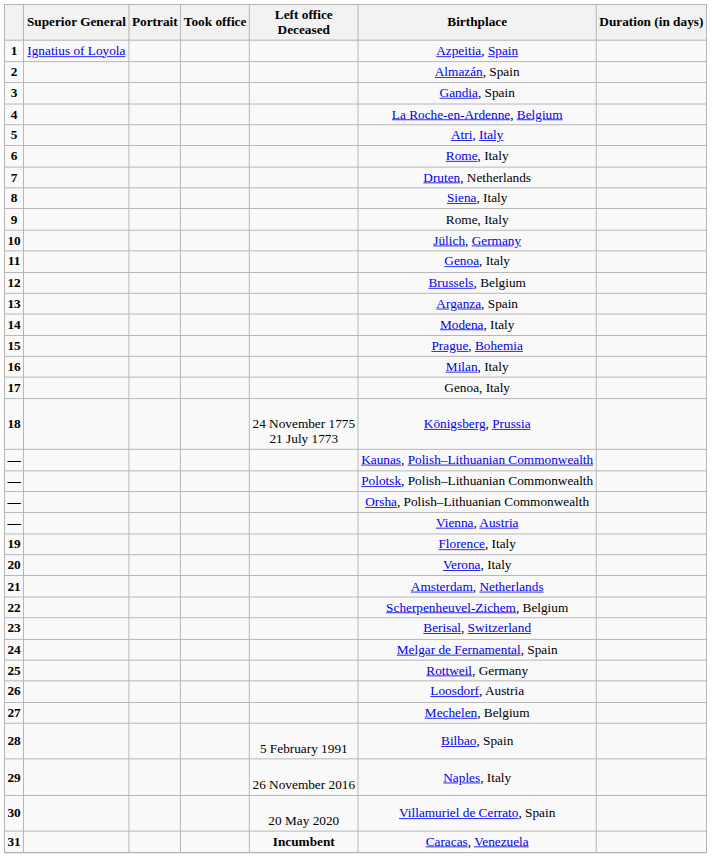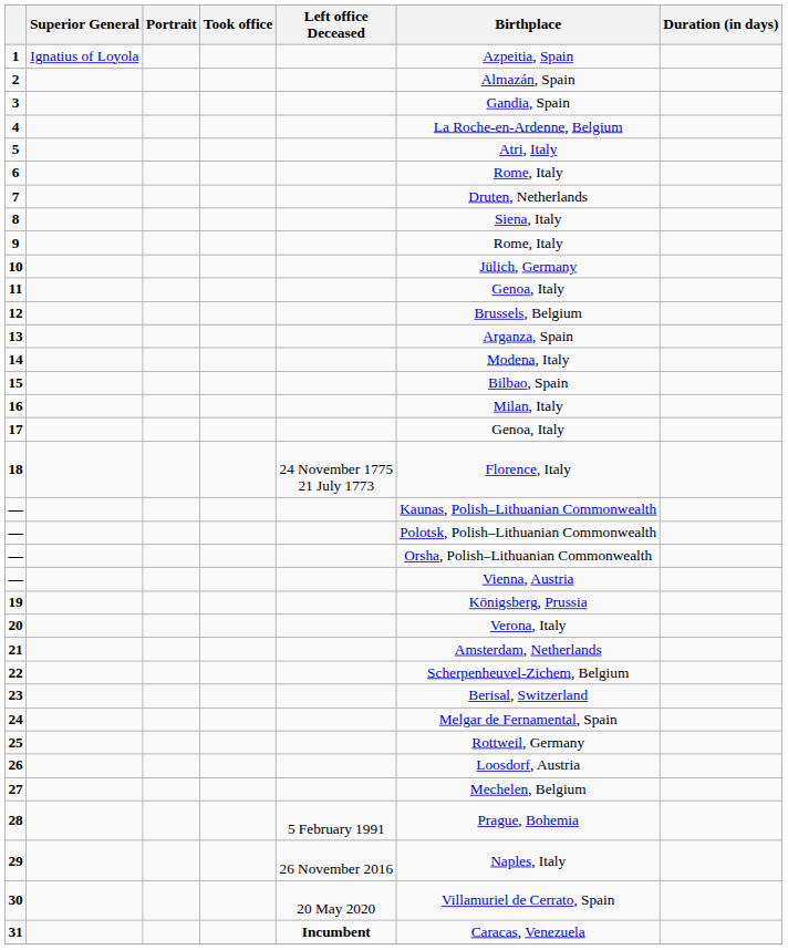15 | Birthplace: Prague, Bohemia -> Bilbao, Spain
18 | Birthplace: Königsberg, Prussia -> Florence, Italy
19 | Birthplace: Florence, Italy -> Königsberg, Prussia
28 | Birthplace: Bilbao, Spain -> Prague, Bohemia
